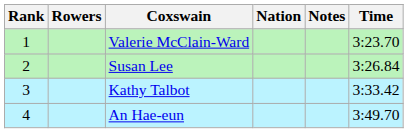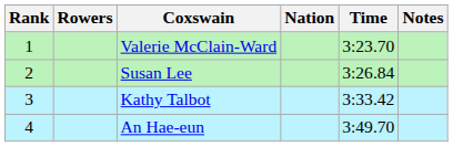columns swapped: Time <-> Notes
